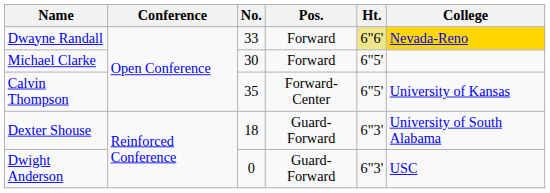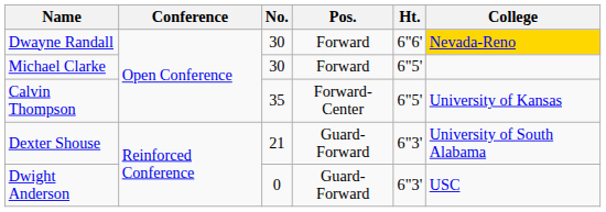Dwayne Randall | No.: 33 -> 30
Dwayne Randall | Ht.: khaki background -> no background
Dexter Shouse | No.: 18 -> 21
